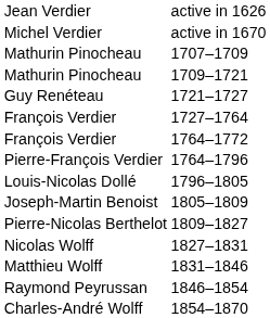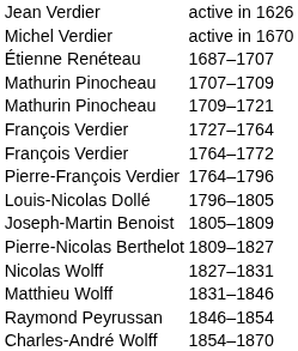+ row: Étienne Renéteau | 1687–1707
- row: Guy Renéteau | 1721–1727
